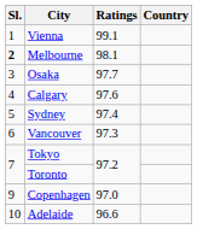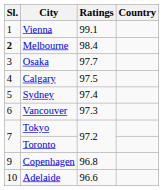Melbourne | Ratings: 98.1 -> 98.4
Calgary | Ratings: 97.6 -> 97.5
Copenhagen | Ratings: 97.0 -> 96.8
